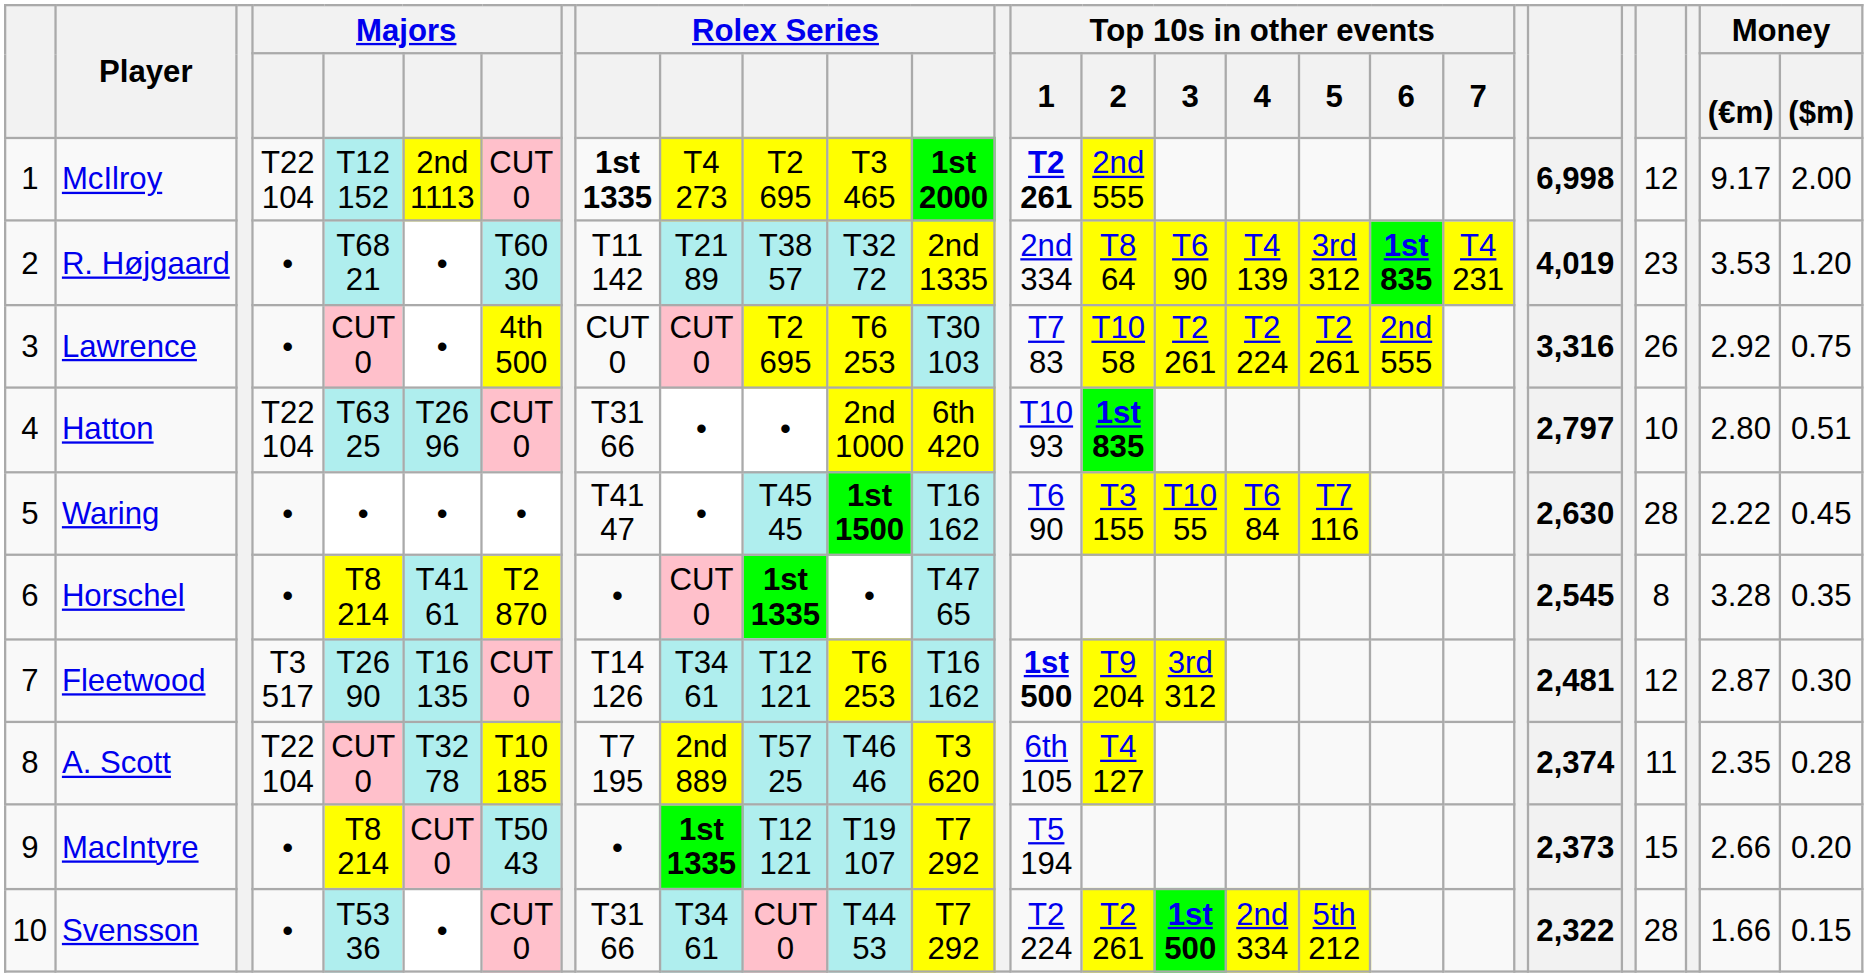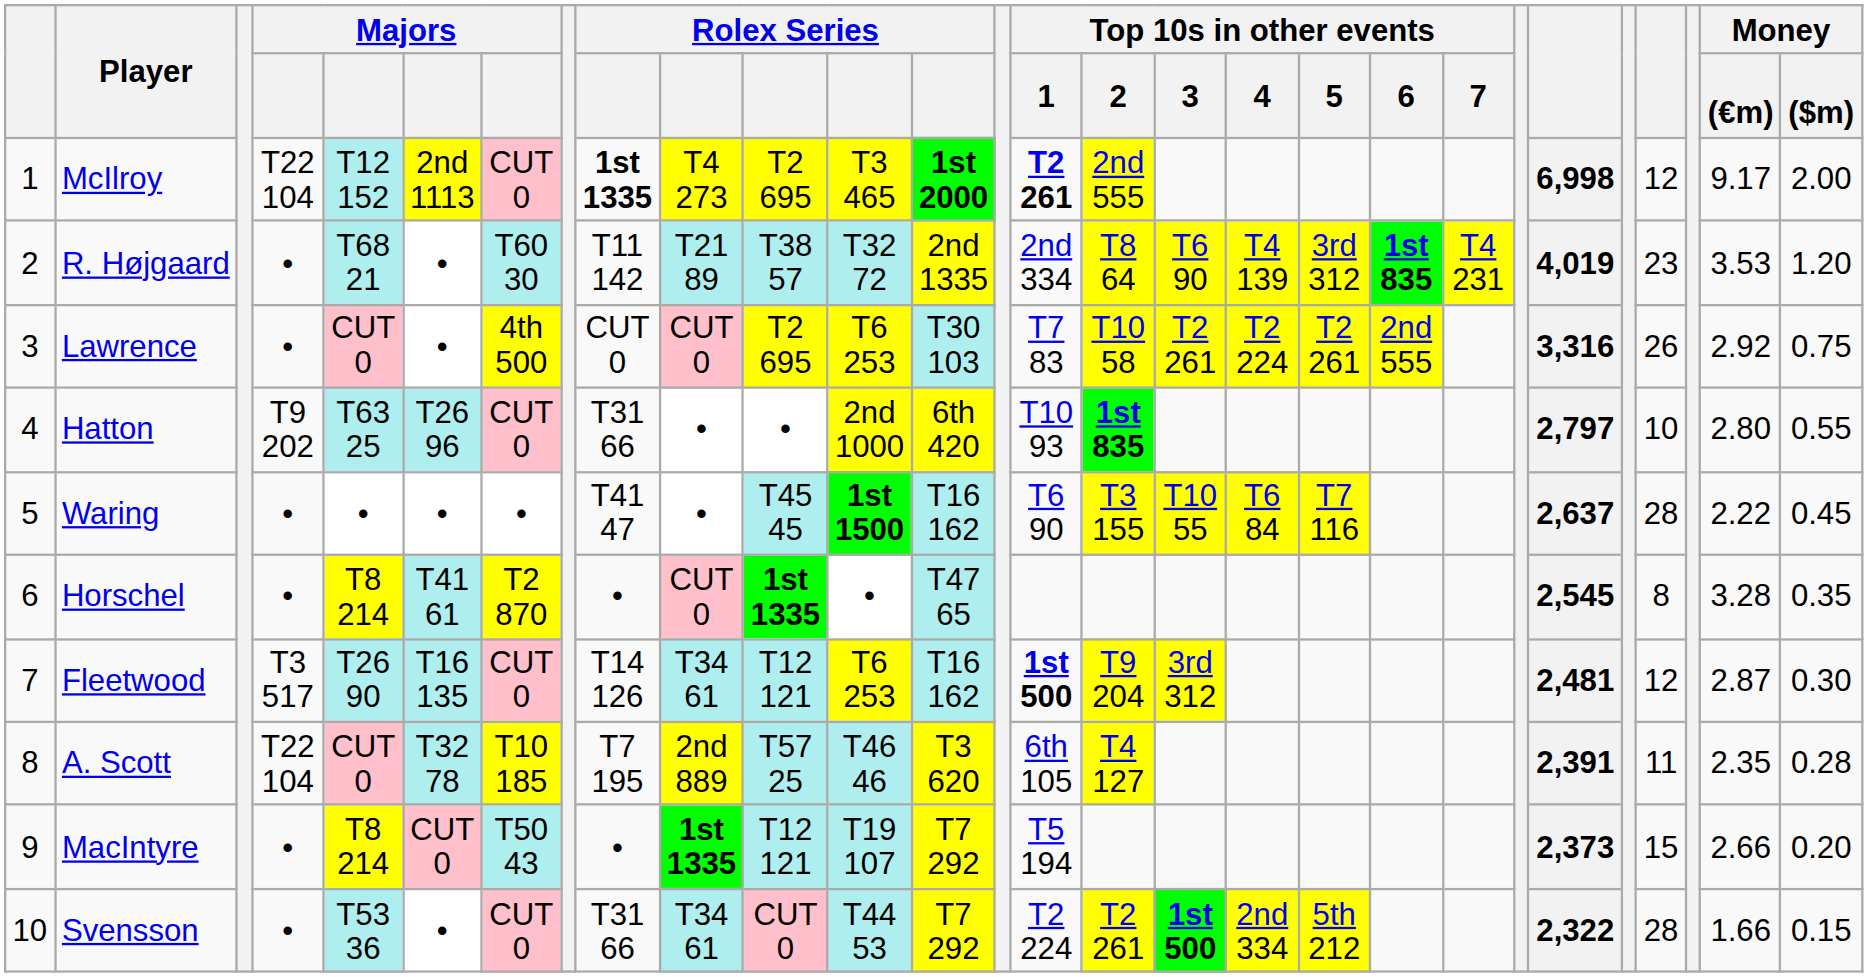Hatton | column 4: T22 104 -> T9 202
Hatton | Money / ($m): 0.51 -> 0.55
Waring | column 23: 2,630 -> 2,637
A. Scott | column 23: 2,374 -> 2,391
